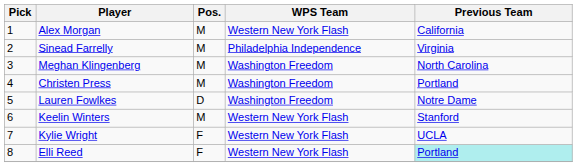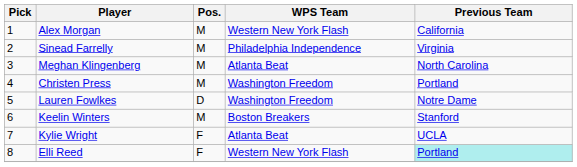Meghan Klingenberg | WPS Team: Washington Freedom -> Atlanta Beat
Keelin Winters | WPS Team: Western New York Flash -> Boston Breakers
Kylie Wright | WPS Team: Western New York Flash -> Atlanta Beat
